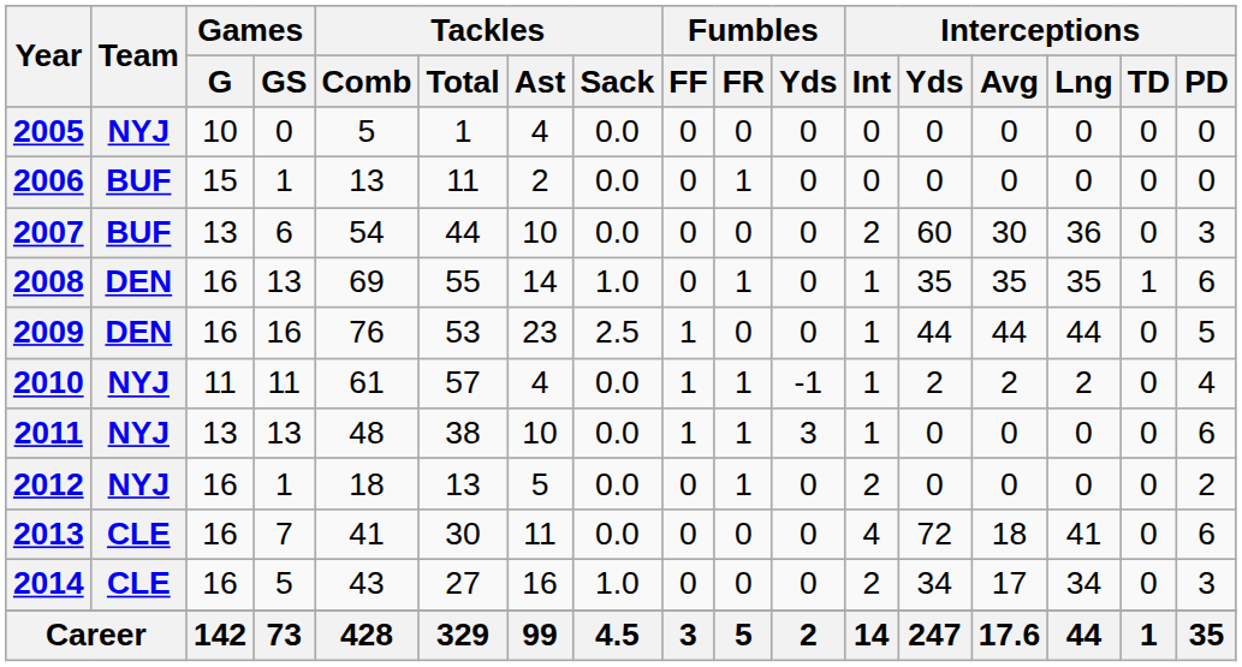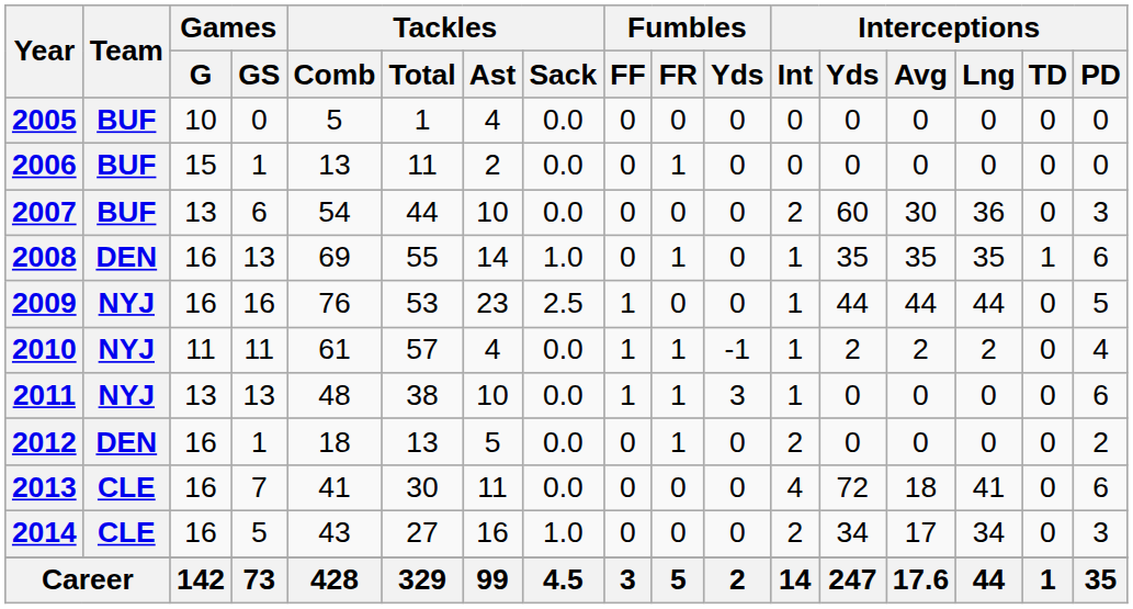2005 | Team: NYJ -> BUF
2009 | Team: DEN -> NYJ
2012 | Team: NYJ -> DEN
